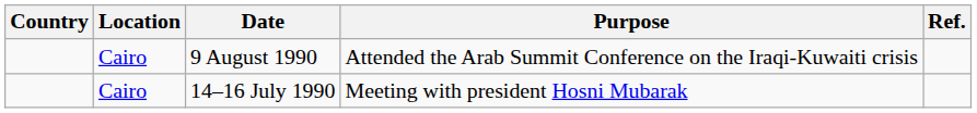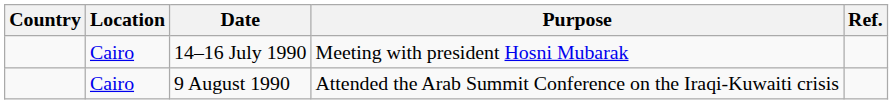rows swapped: 14–16 July 1990 <-> 9 August 1990
